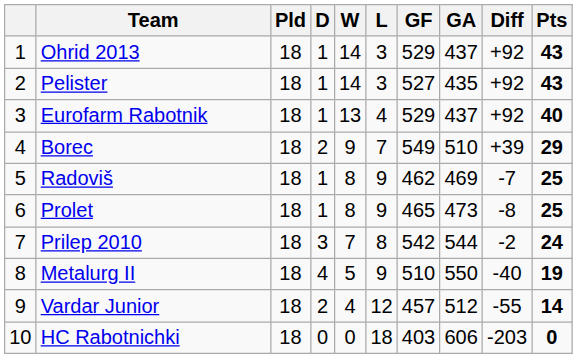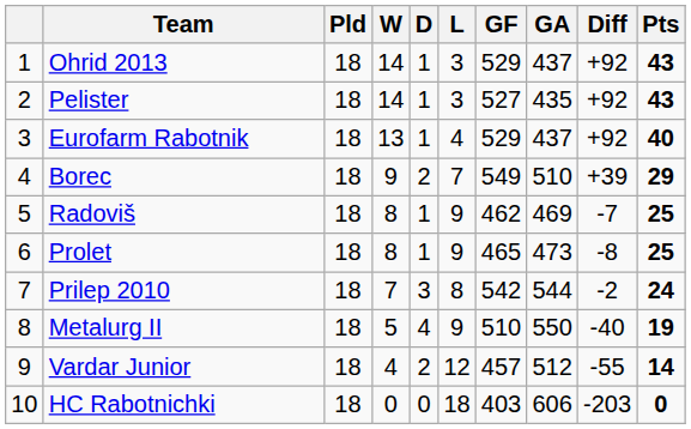columns swapped: W <-> D
